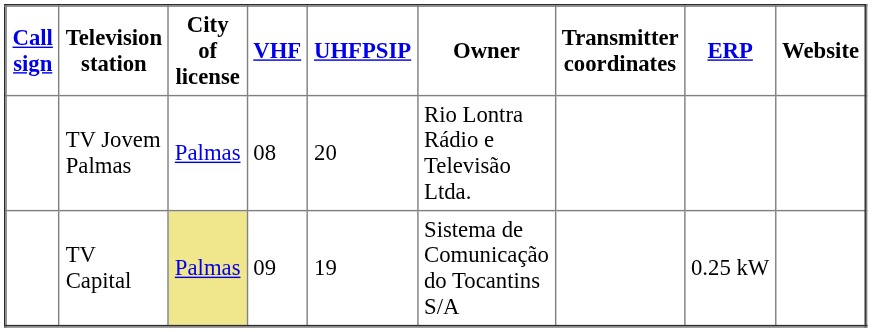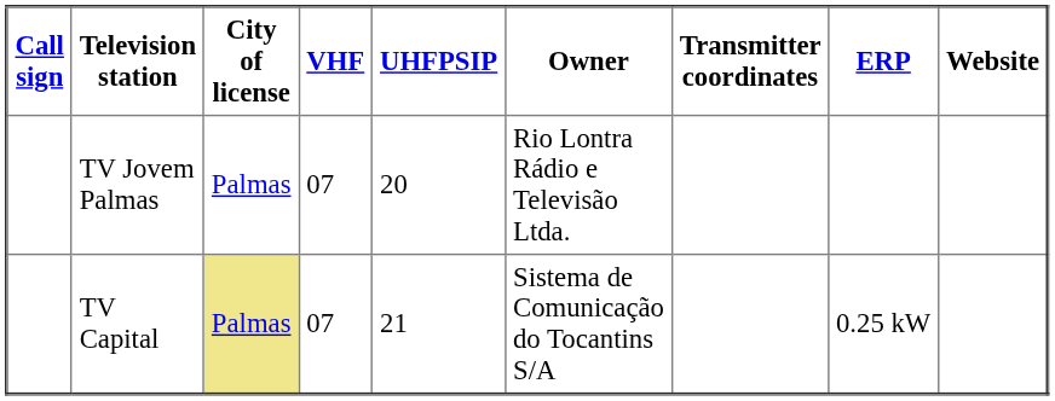TV Jovem Palmas | VHF: 08 -> 07
TV Capital | VHF: 09 -> 07
TV Capital | UHFPSIP: 19 -> 21
